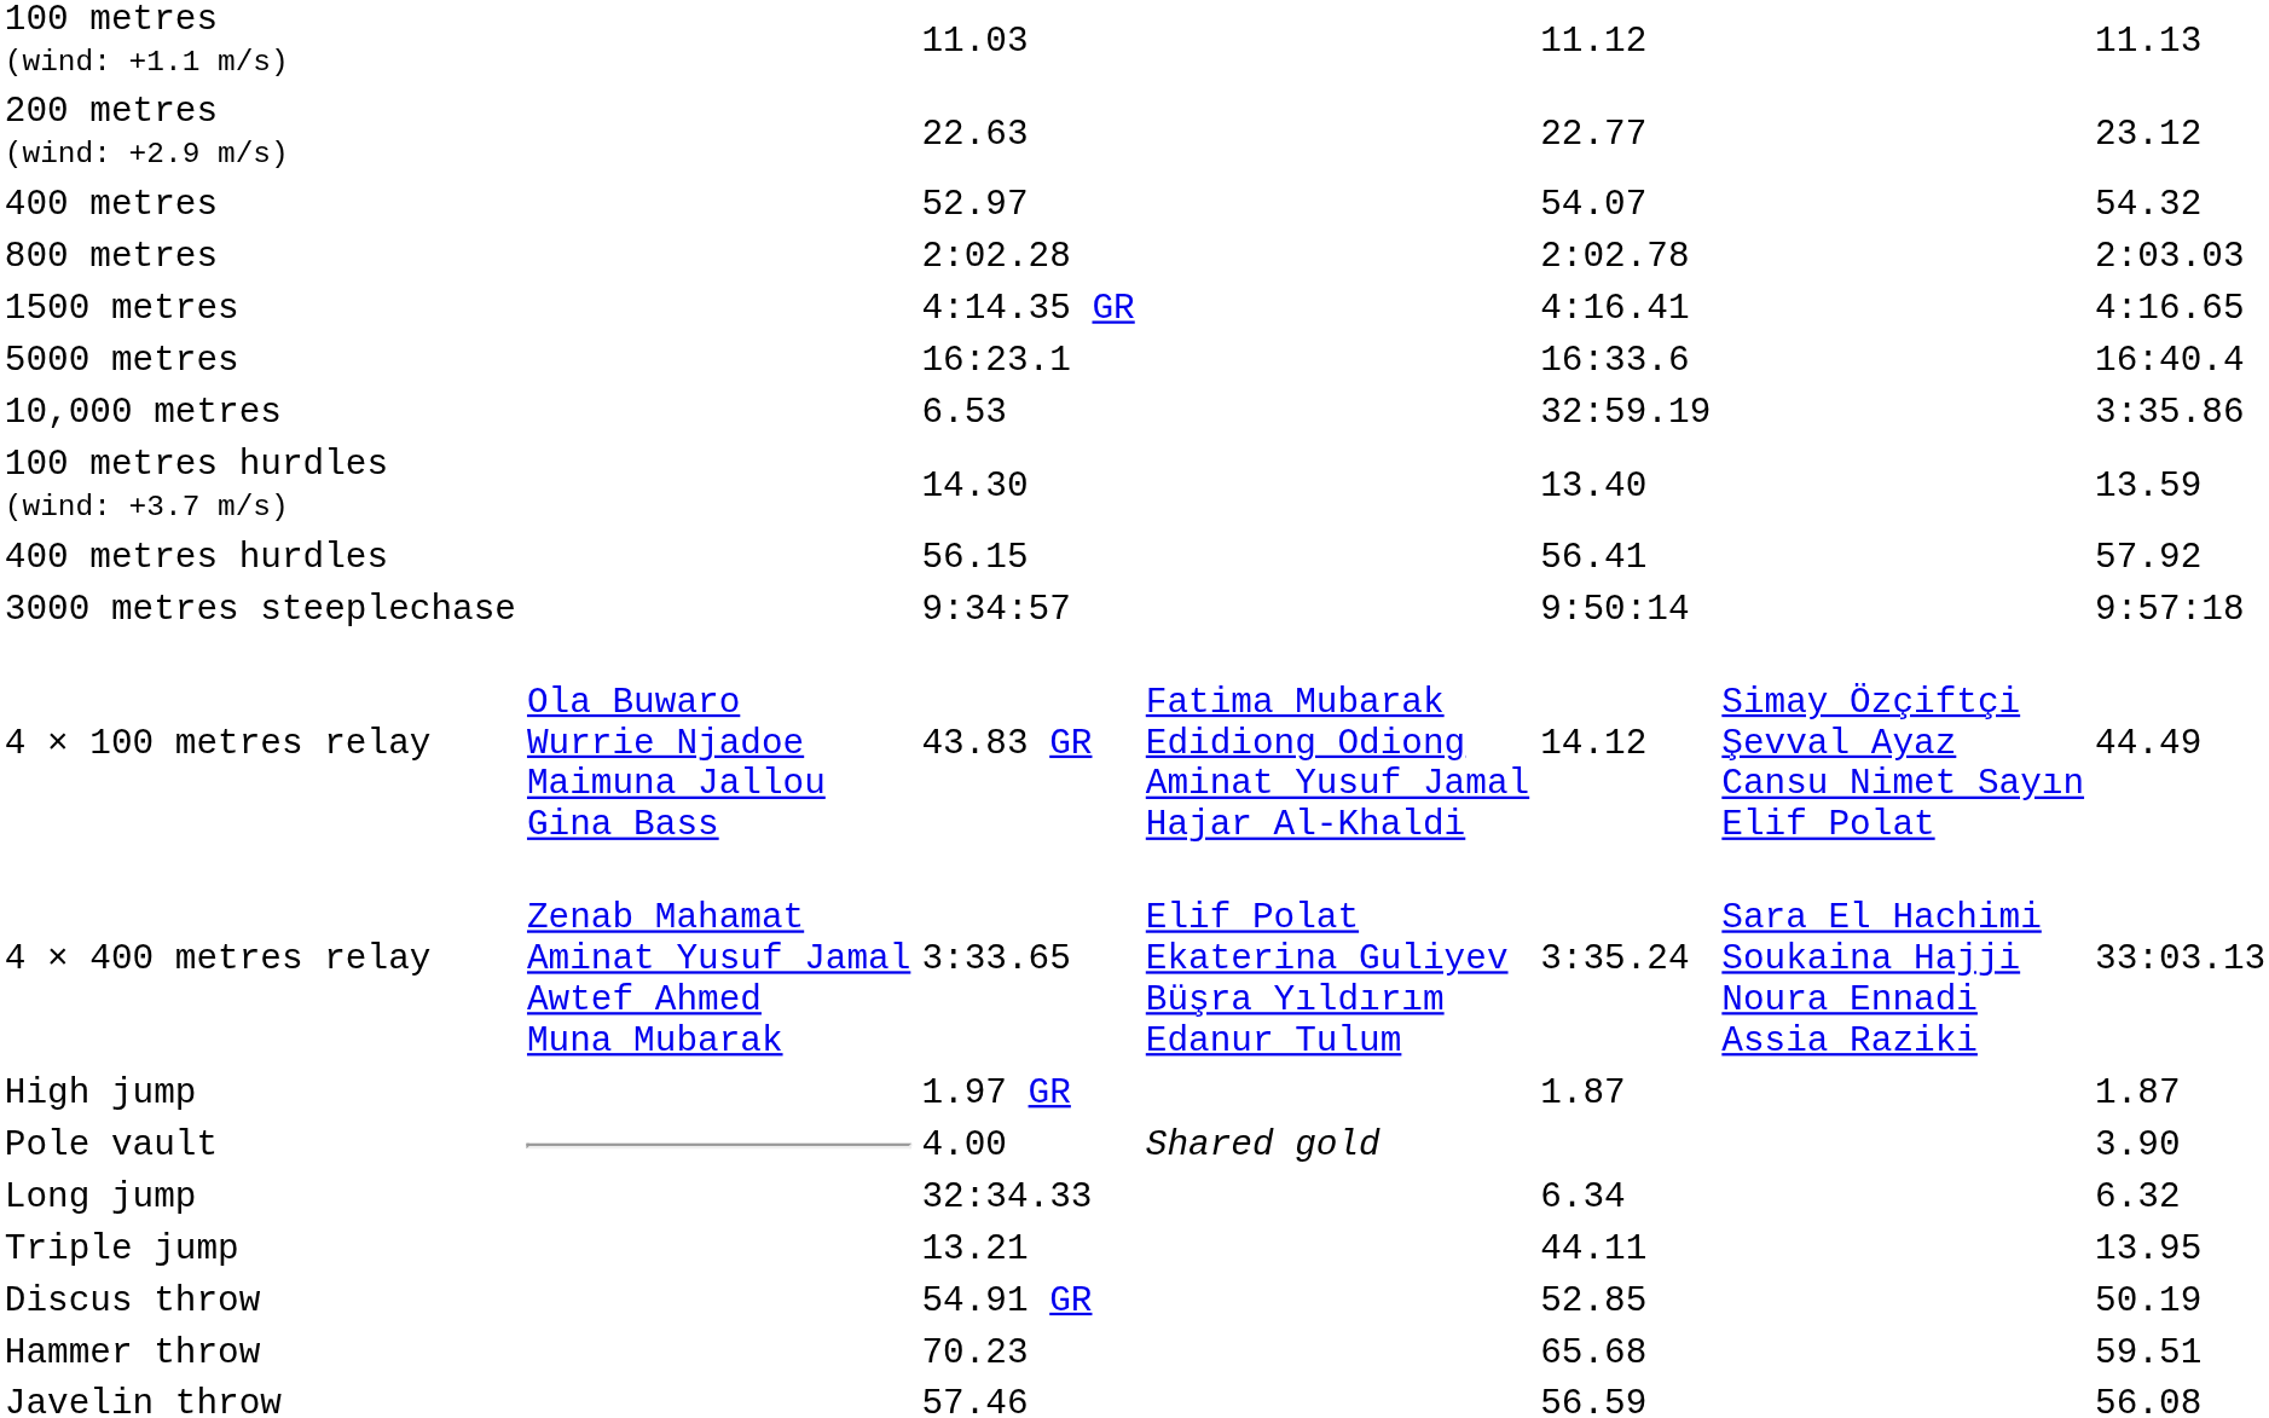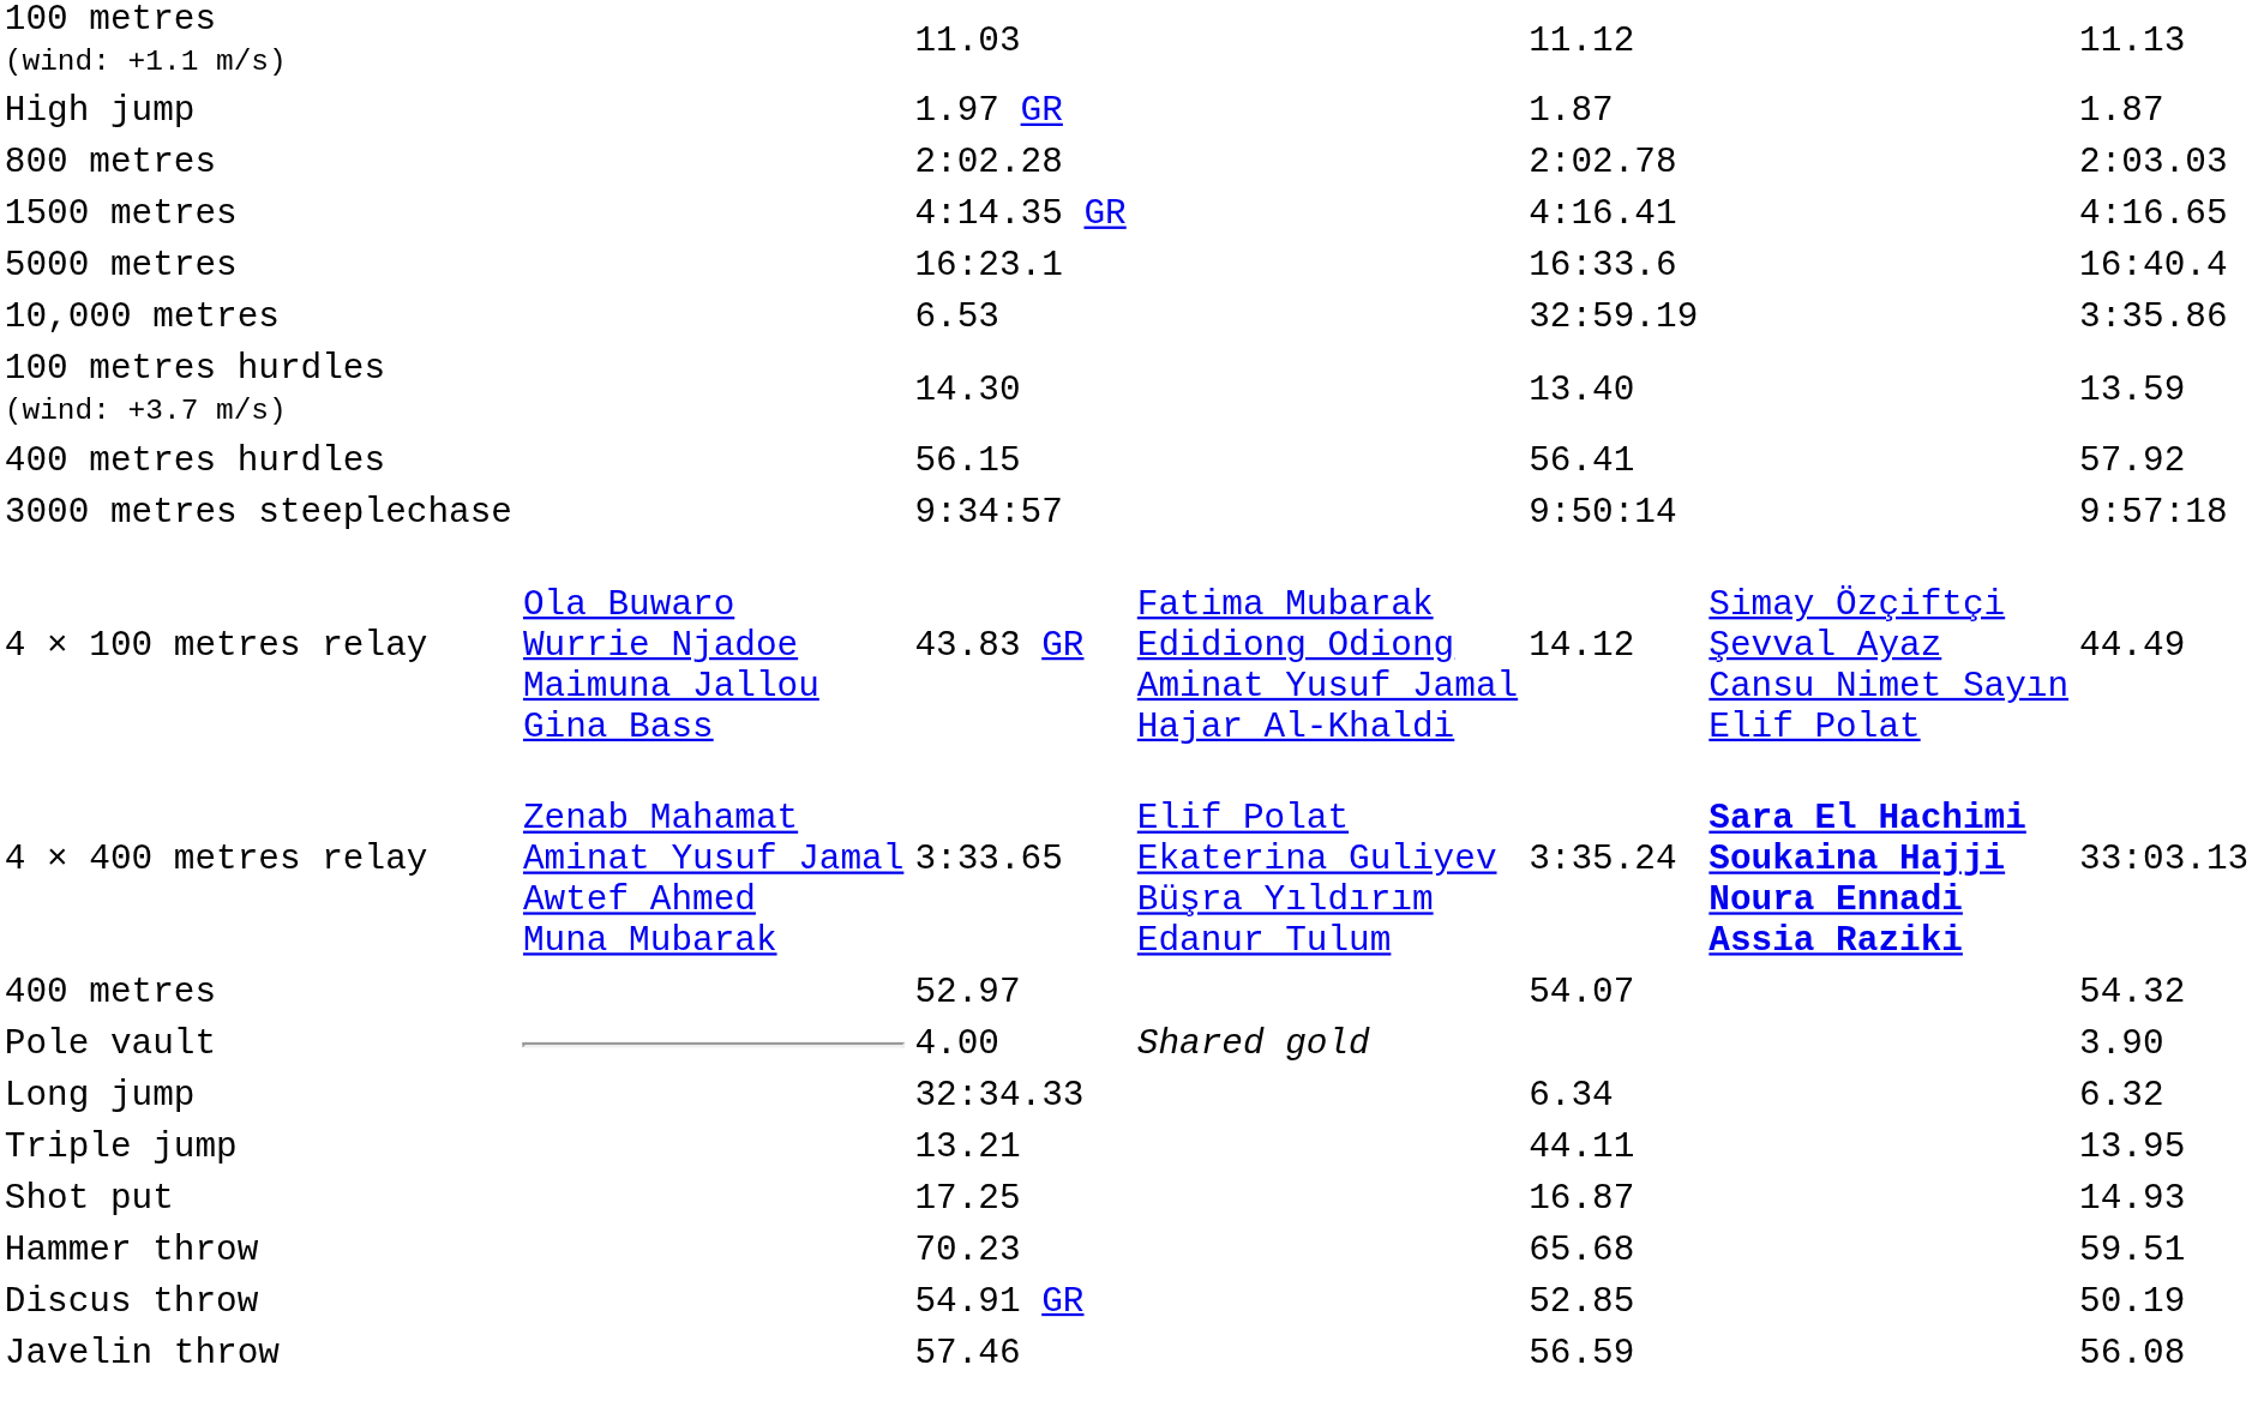- row: 200 metres (wind: +2.9 m/s) | 22.63 | 22.77 | 23.12
rows swapped: 400 metres <-> High jump
4 × 400 metres relay | column 6: normal -> bold
+ row: Shot put | 17.25 | 16.87 | 14.93
rows swapped: Discus throw <-> Hammer throw
